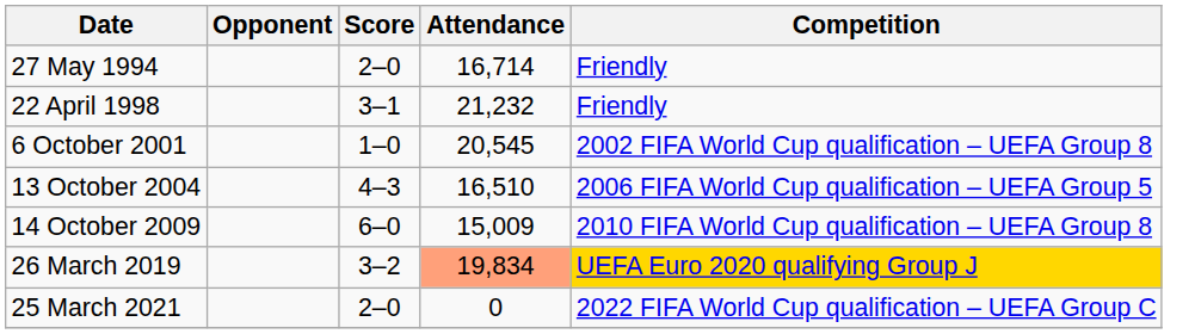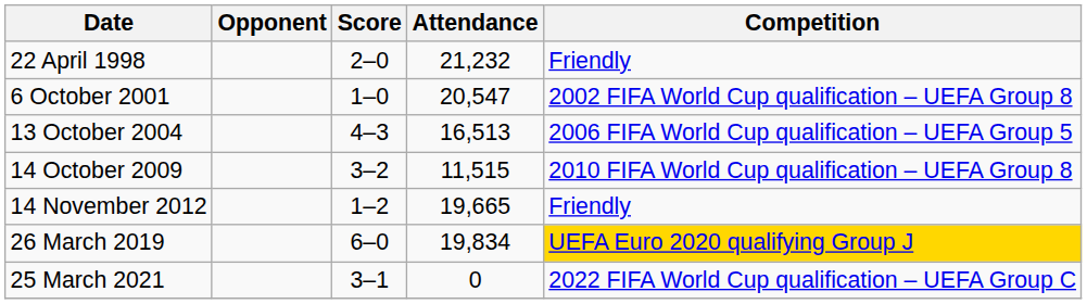- row: 27 May 1994 | 2–0 | 16,714 | Friendly
22 April 1998 | Score: 3–1 -> 2–0
6 October 2001 | Attendance: 20,545 -> 20,547
13 October 2004 | Attendance: 16,510 -> 16,513
14 October 2009 | Score: 6–0 -> 3–2
14 October 2009 | Attendance: 15,009 -> 11,515
+ row: 14 November 2012 | 1–2 | 19,665 | Friendly
26 March 2019 | Score: 3–2 -> 6–0
26 March 2019 | Attendance: lightsalmon background -> no background
25 March 2021 | Score: 2–0 -> 3–1
